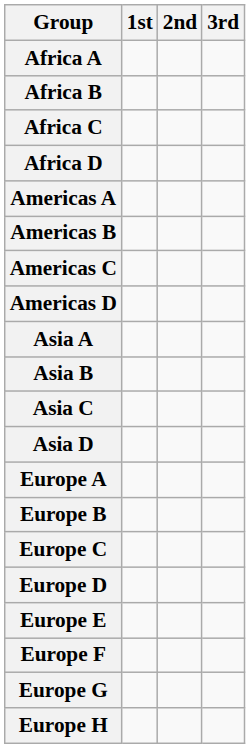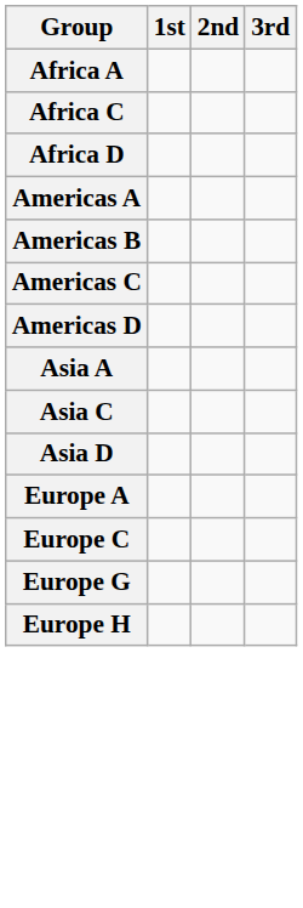- row: Africa B
- row: Asia B
- row: Europe B
- row: Europe D
- row: Europe E
- row: Europe F
